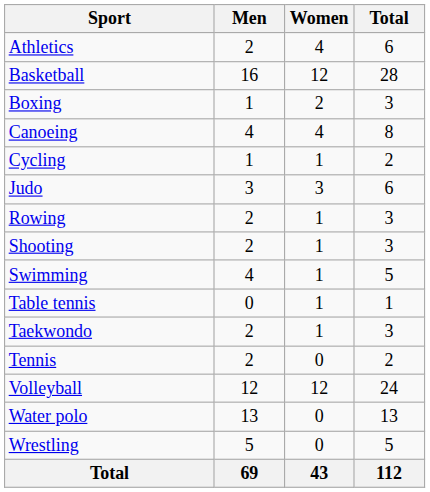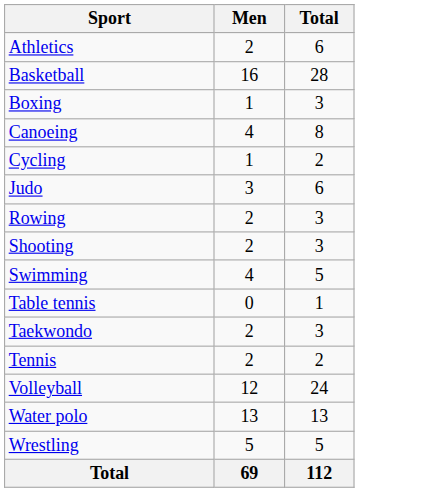- column: Women | 4 | 12 | 2 | 4 | 1 | 3 | 1 | 1 | 1 | 1 | 1 | 0 | 12 | 0 | 0 | 43
